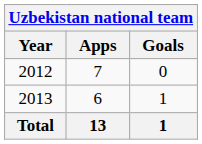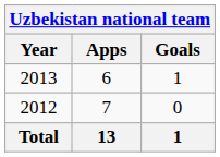rows swapped: 2012 <-> 2013
